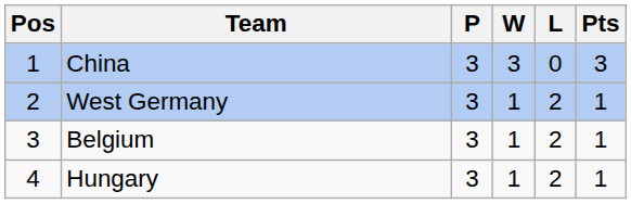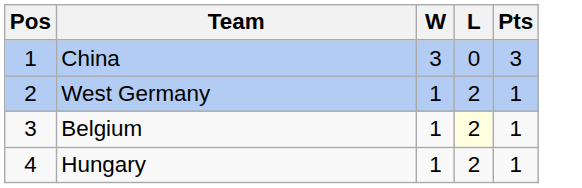- column: P | 3 | 3 | 3 | 3
Belgium | L: no background -> lightyellow background
